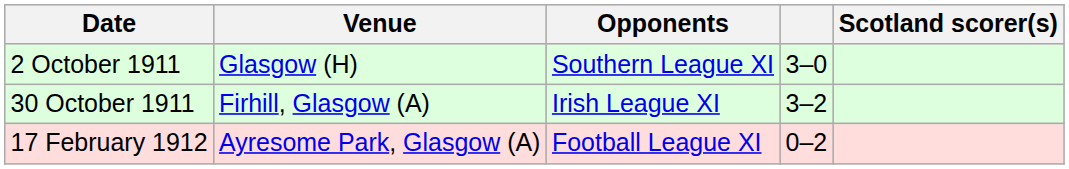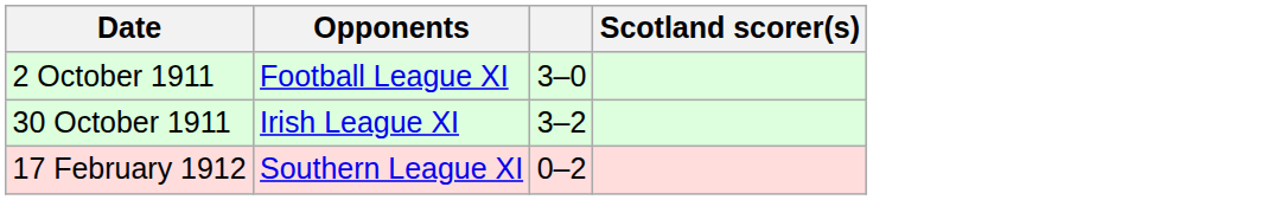- column: Venue | Glasgow (H) | Firhill, Glasgow (A) | Ayresome Park, Glasgow (A)
2 October 1911 | Opponents: Southern League XI -> Football League XI
17 February 1912 | Opponents: Football League XI -> Southern League XI
